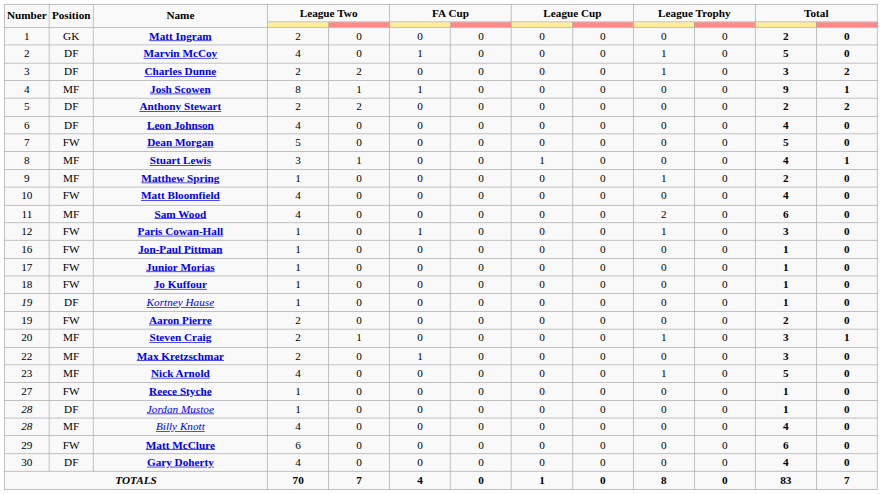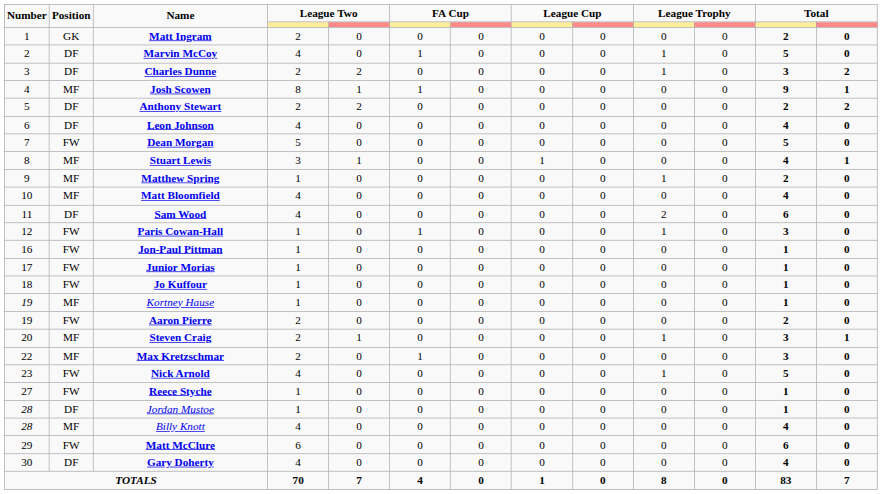Matt Bloomfield | Position: FW -> MF
Sam Wood | Position: MF -> DF
Kortney Hause | Position: DF -> MF
Nick Arnold | Position: MF -> FW
